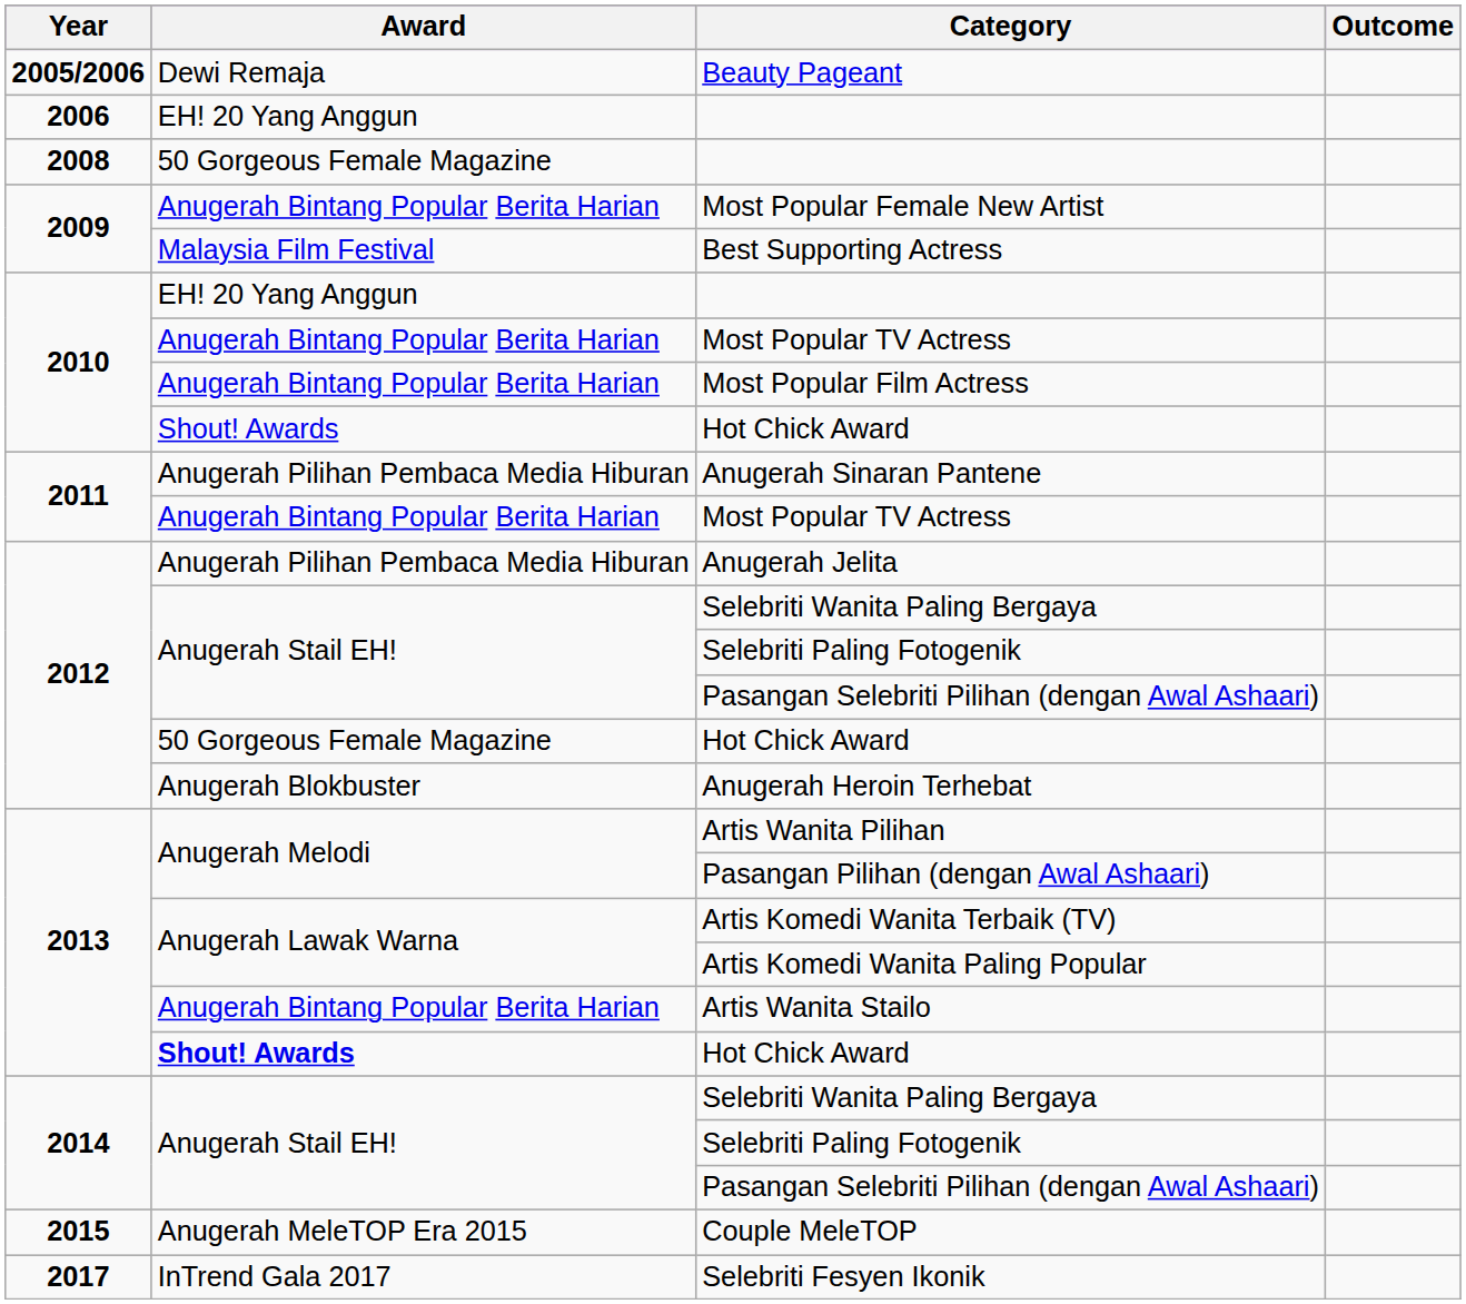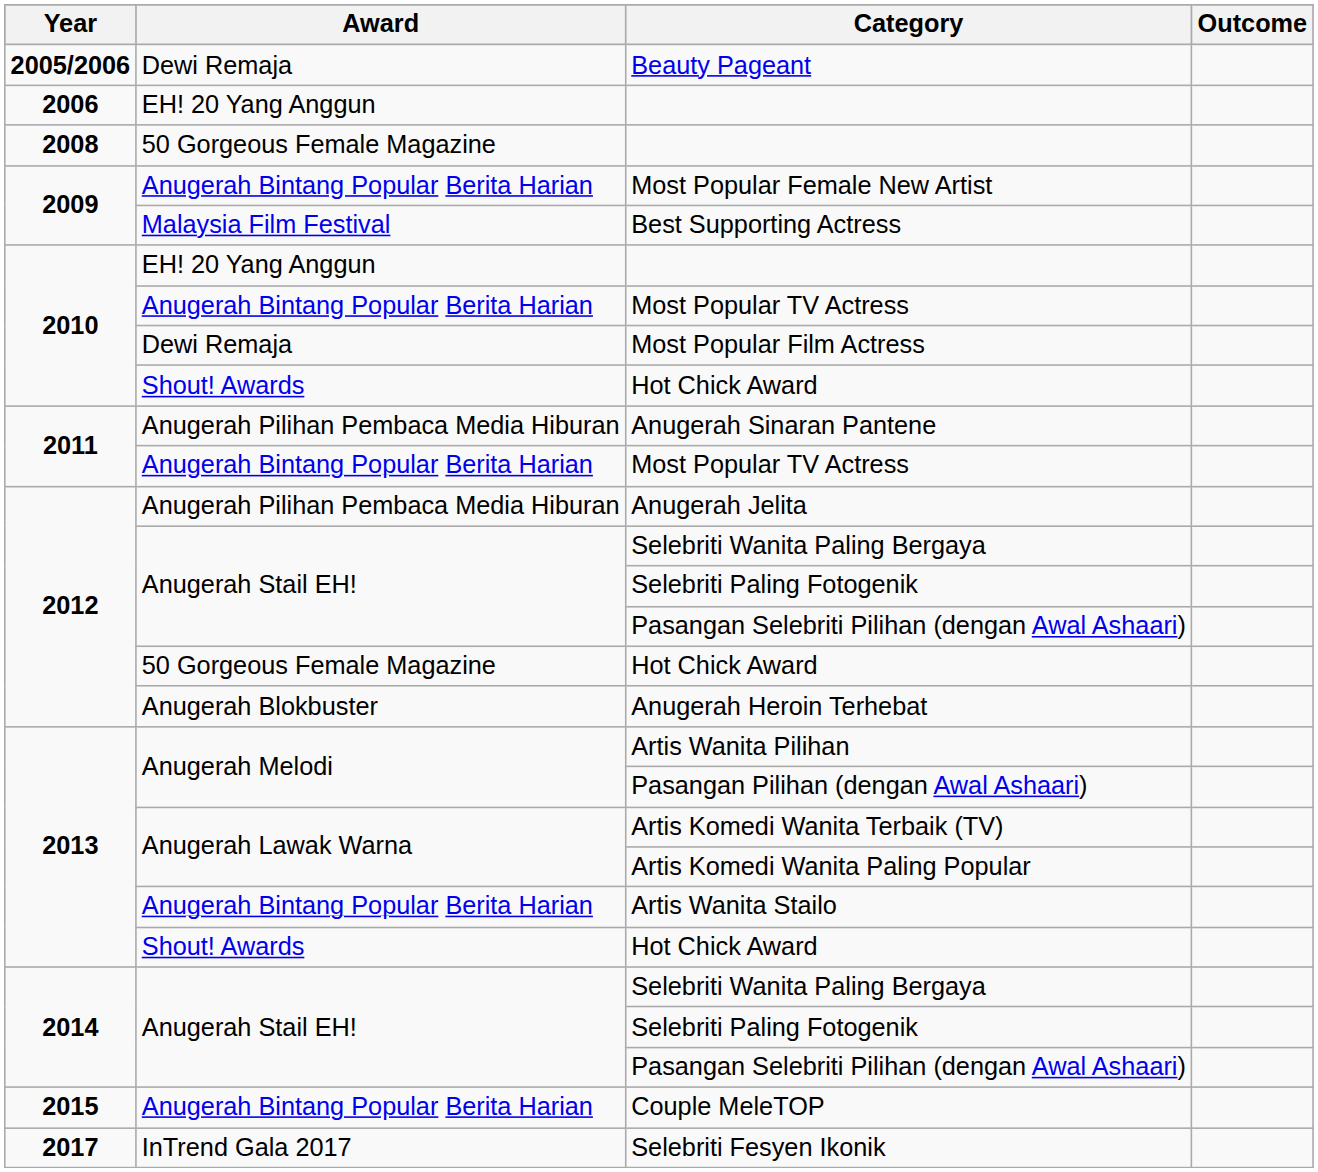Most Popular Film Actress | Award: Anugerah Bintang Popular Berita Harian -> Dewi Remaja
2013 / Hot Chick Award | Award: bold -> normal
Couple MeleTOP | Award: Anugerah MeleTOP Era 2015 -> Anugerah Bintang Popular Berita Harian
